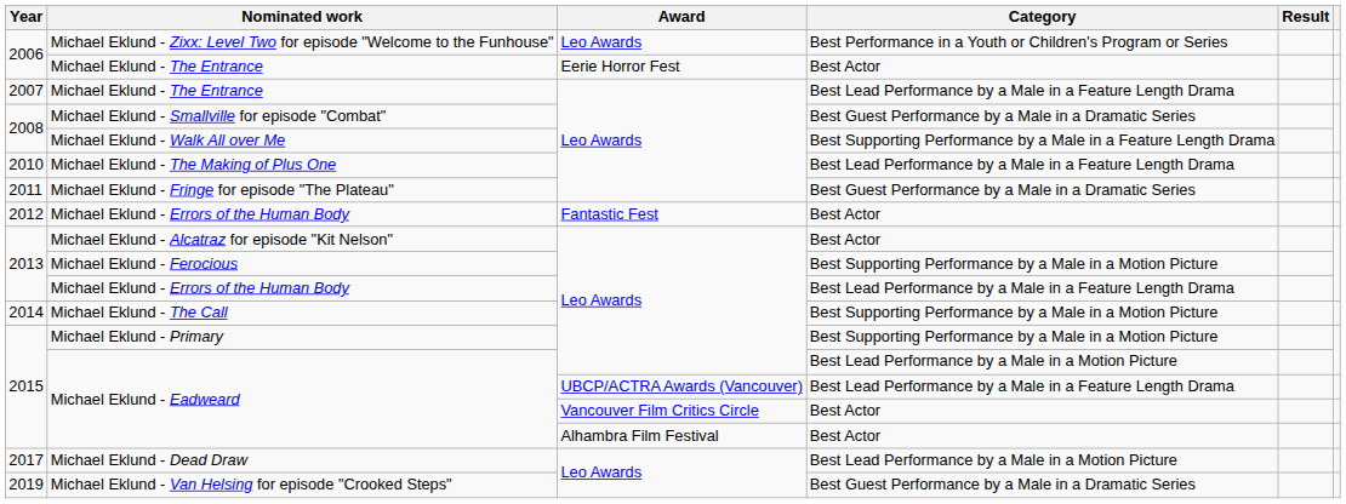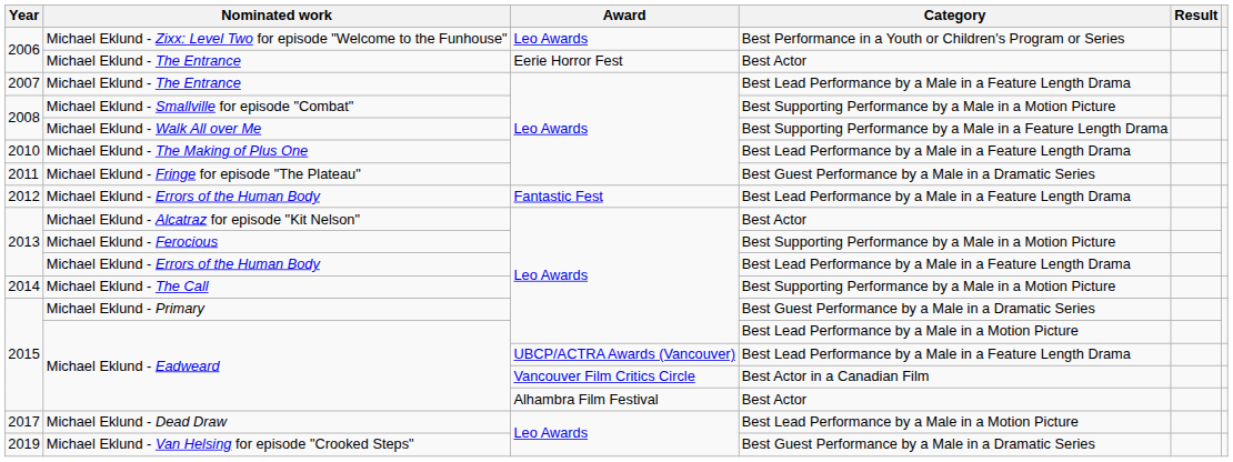Michael Eklund - Smallville for episode "Combat" | Category: Best Guest Performance by a Male in a Dramatic Series -> Best Supporting Performance by a Male in a Motion Picture
Michael Eklund - Errors of the Human Body / Fantastic Fest | Category: Best Actor -> Best Lead Performance by a Male in a Feature Length Drama
Michael Eklund - Primary | Category: Best Supporting Performance by a Male in a Motion Picture -> Best Guest Performance by a Male in a Dramatic Series
Michael Eklund - Eadweard / Vancouver Film Critics Circle | Category: Best Actor -> Best Actor in a Canadian Film
